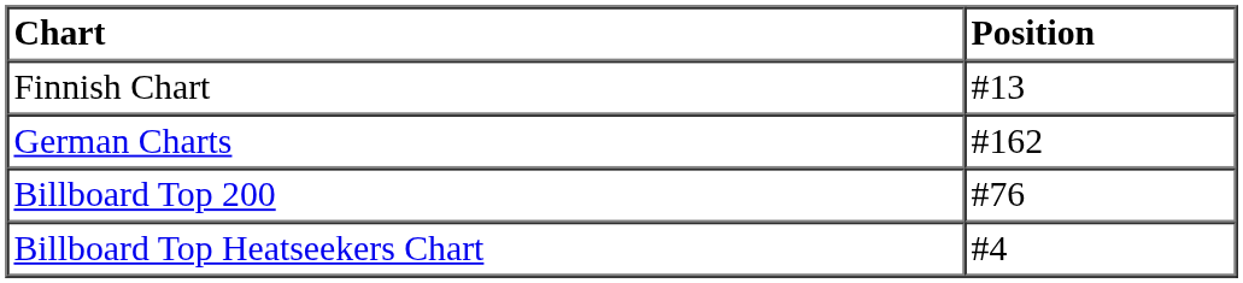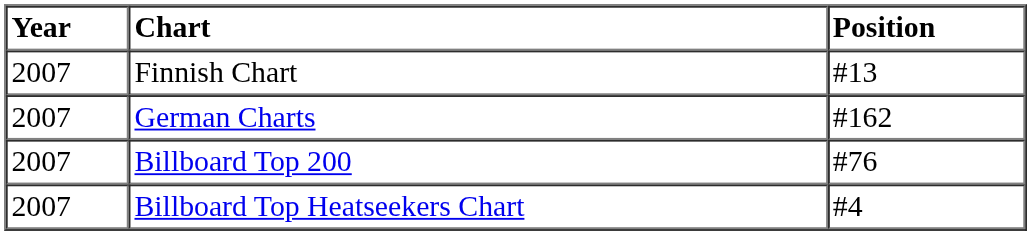+ column: Year | 2007 | 2007 | 2007 | 2007
